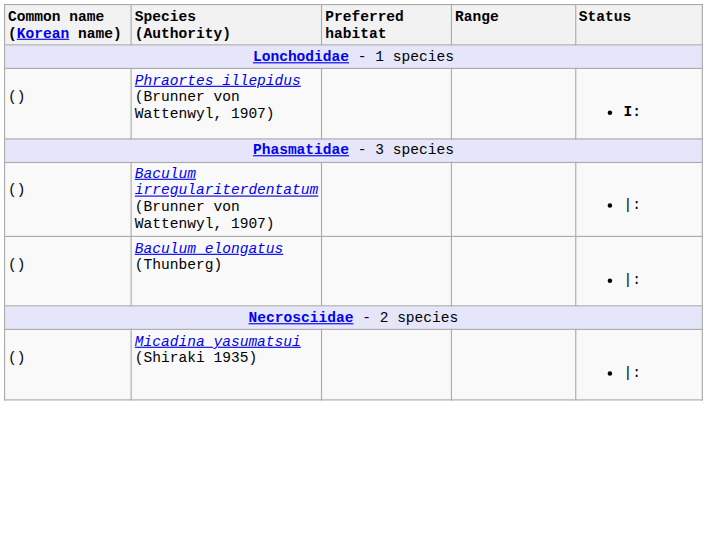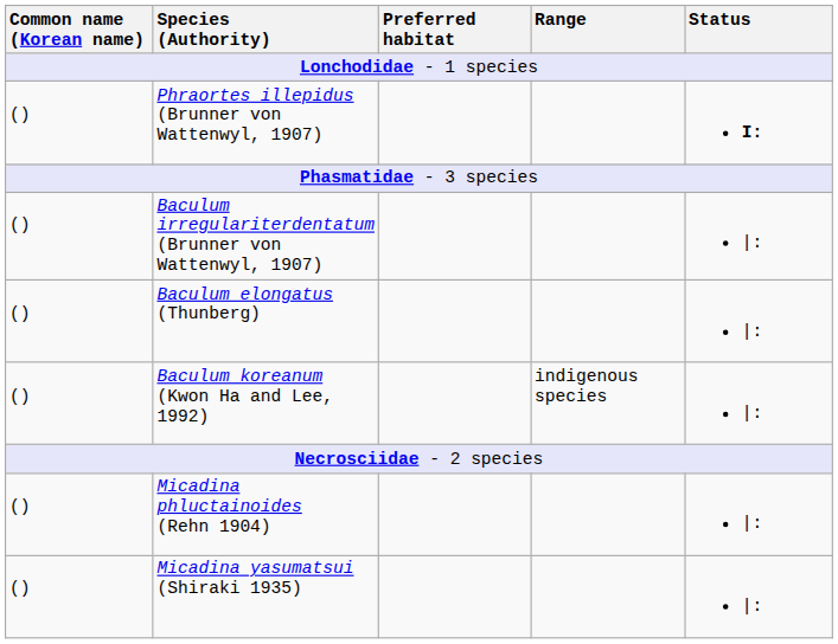+ row: () | Baculum koreanum (Kwon Ha and Lee, 1992) | indigenous species | |:
+ row: () | Micadina phluctainoides (Rehn 1904) | |:
